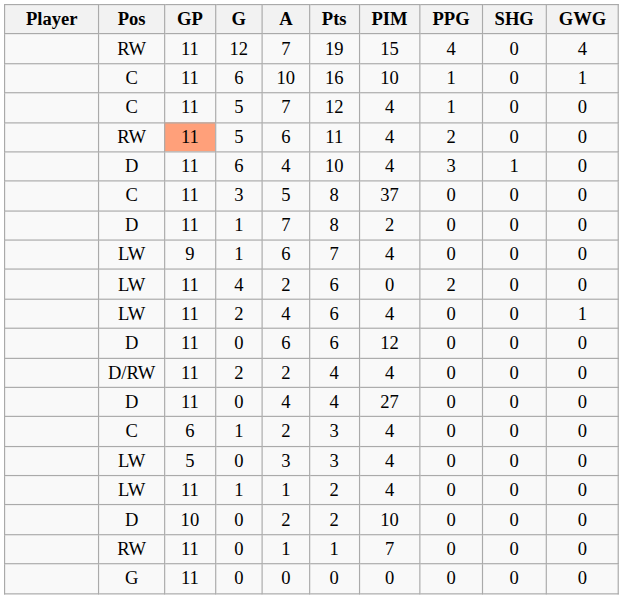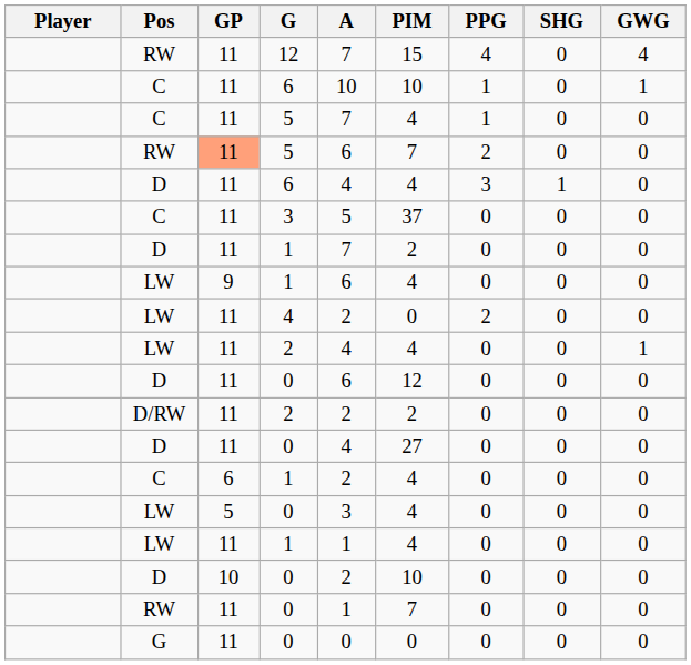- column: Pts | 19 | 16 | 12 | 11 | 10 | 8 | 8 | 7 | 6 | 6 | 6 | 4 | 4 | 3 | 3 | 2 | 2 | 1 | 0
RW / 5 | PIM: 4 -> 7
D/RW / 2 | PIM: 4 -> 2
